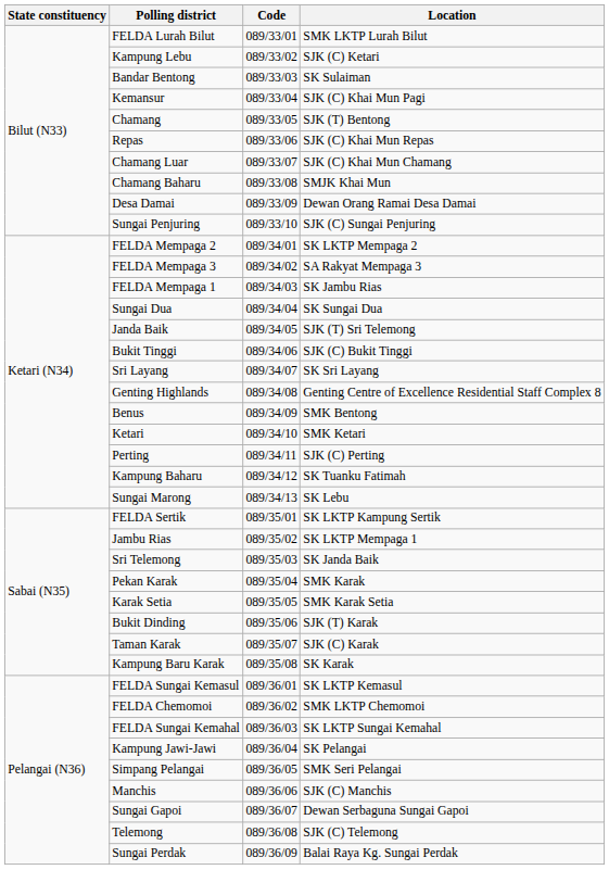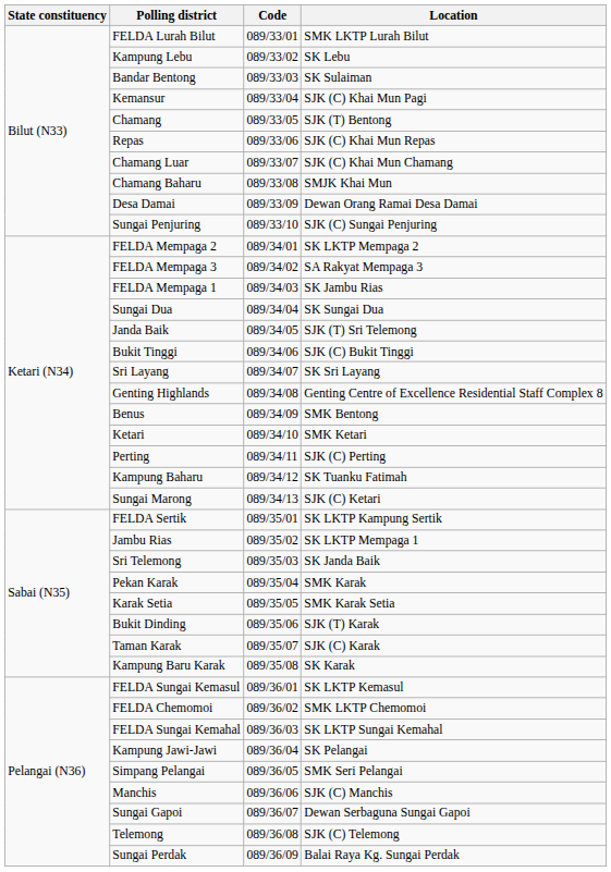Kampung Lebu | Location: SJK (C) Ketari -> SK Lebu
Sungai Marong | Location: SK Lebu -> SJK (C) Ketari
